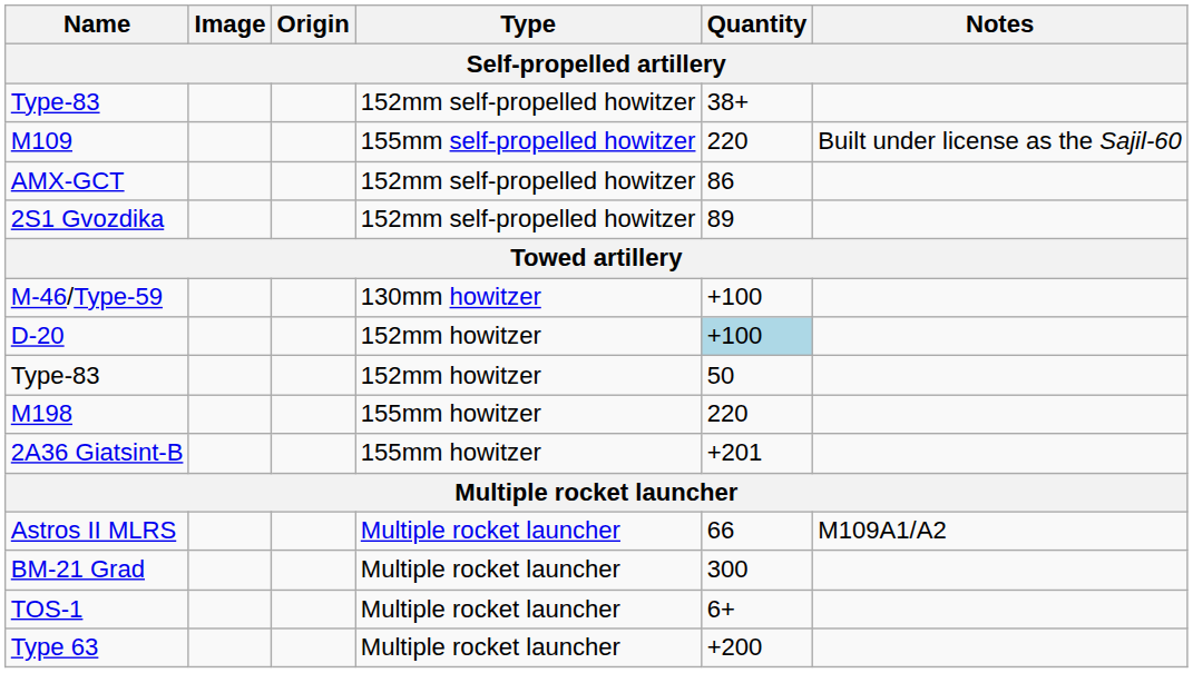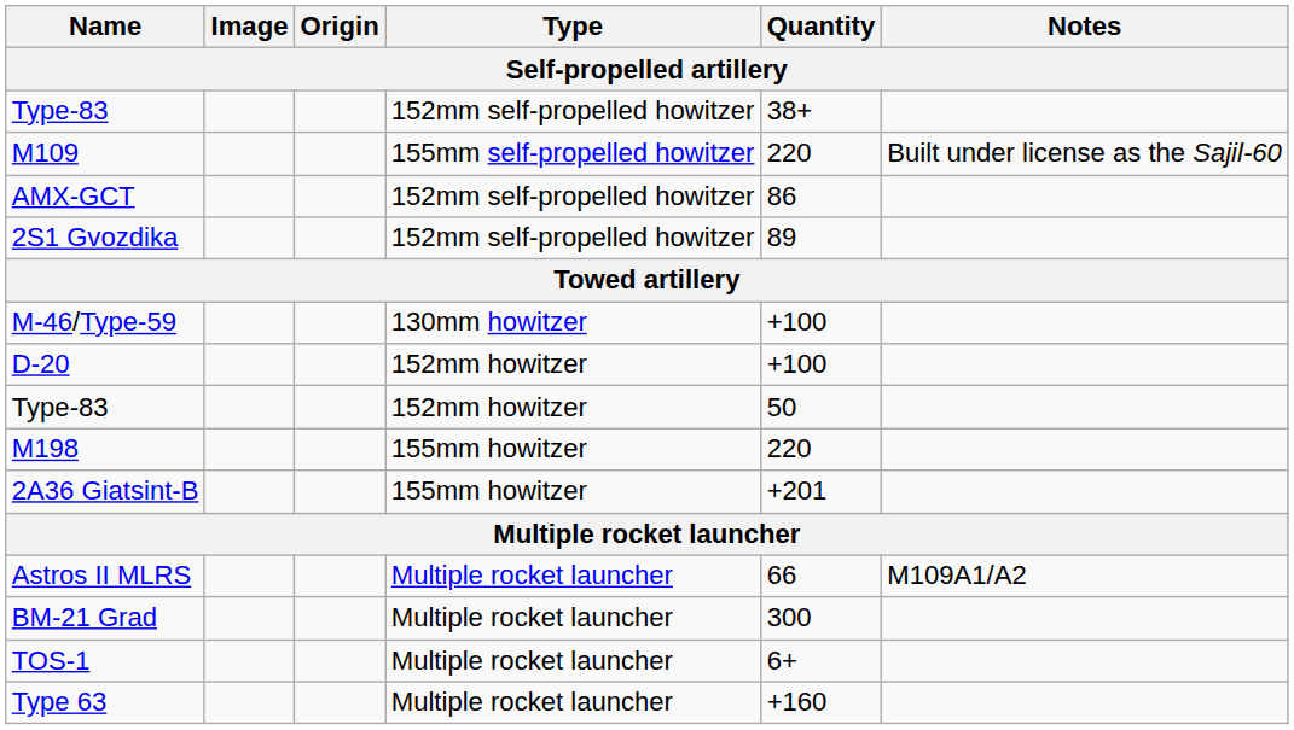D-20 | Quantity: lightblue background -> no background
Type 63 | Quantity: +200 -> +160
